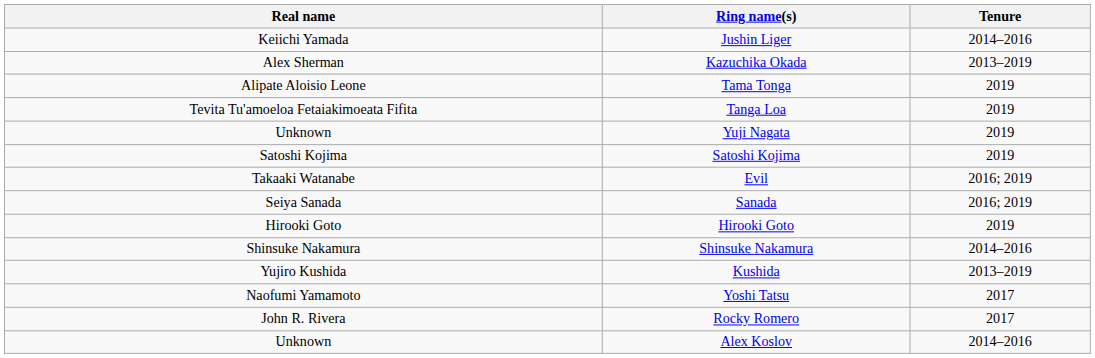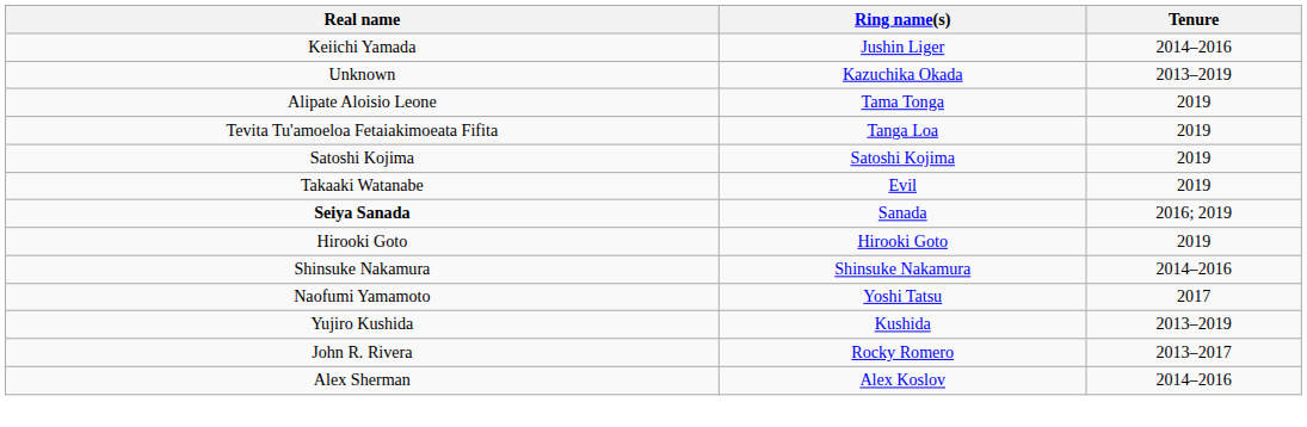Kazuchika Okada | Real name: Alex Sherman -> Unknown
- row: Unknown | Yuji Nagata | 2019
Evil | Tenure: 2016; 2019 -> 2019
Sanada | Real name: normal -> bold
rows swapped: Kushida <-> Yoshi Tatsu
Rocky Romero | Tenure: 2017 -> 2013–2017
Alex Koslov | Real name: Unknown -> Alex Sherman
